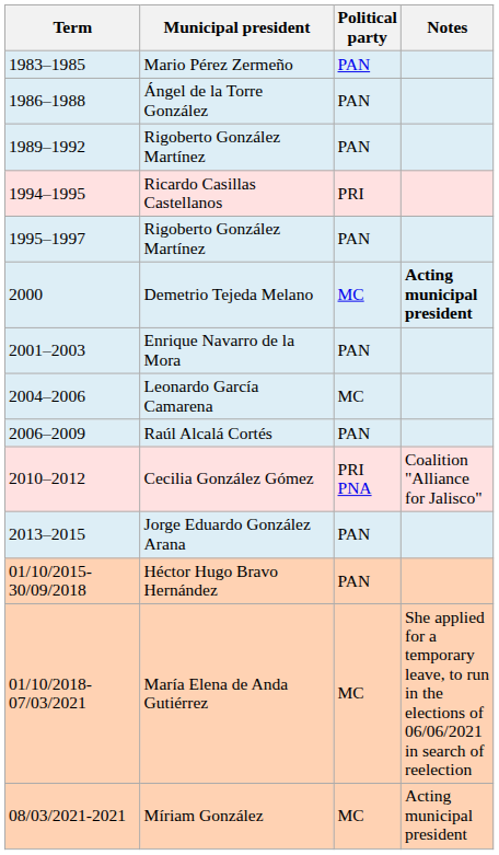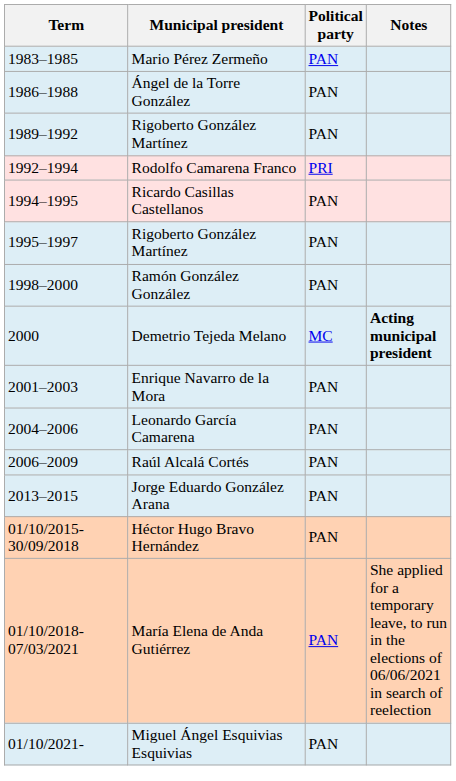+ row: 1992–1994 | Rodolfo Camarena Franco | PRI
Ricardo Casillas Castellanos | Political party: PRI -> PAN
+ row: 1998–2000 | Ramón González González | PAN
Leonardo García Camarena | Political party: MC -> PAN
- row: 2010–2012 | Cecilia González Gómez | PRI PNA | Coalition "Alliance for Jalisco"
María Elena de Anda Gutiérrez | Political party: MC -> PAN
- row: 08/03/2021-2021 | Míriam González | MC | Acting municipal president
+ row: 01/10/2021- | Miguel Ángel Esquivias Esquivias | PAN
